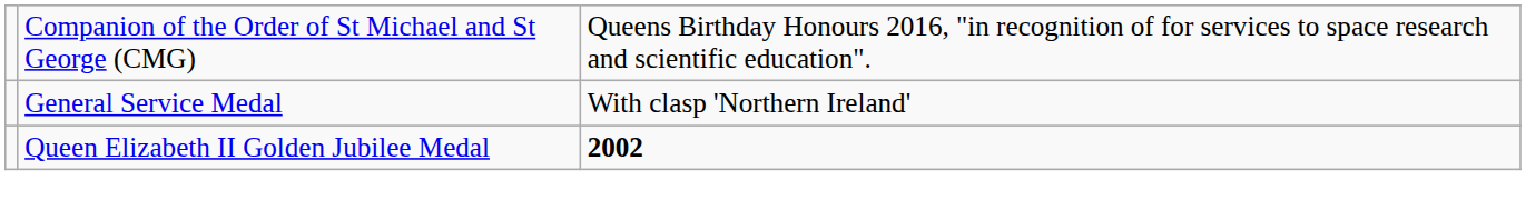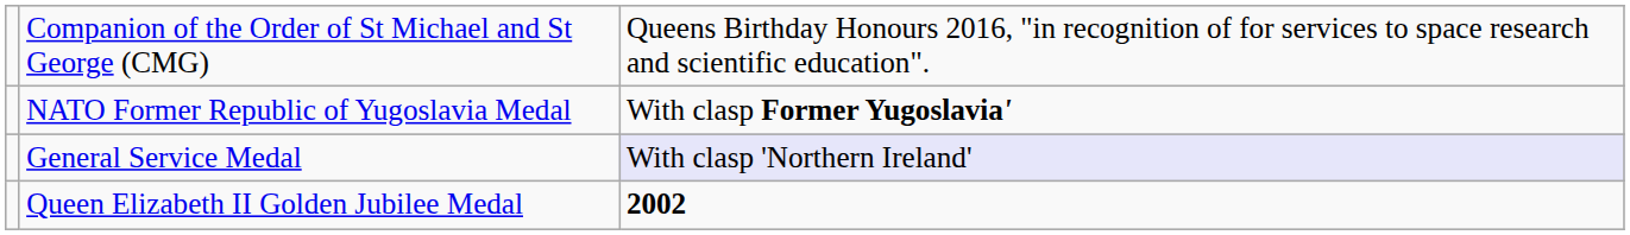+ row: NATO Former Republic of Yugoslavia Medal | With clasp Former Yugoslavia'
General Service Medal | column 3: no background -> lavender background
